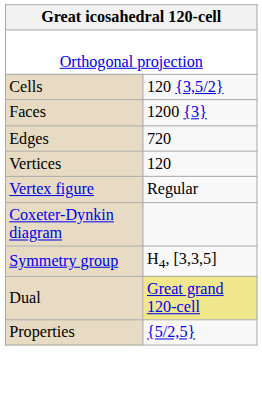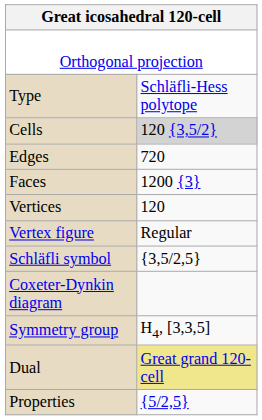+ row: Type | Schläfli-Hess polytope
Cells | column 2: no background -> lightgrey background
rows swapped: Faces <-> Edges
+ row: Schläfli symbol | {3,5/2,5}
